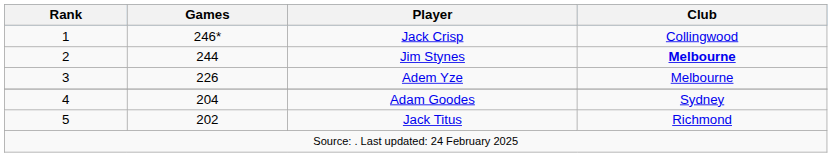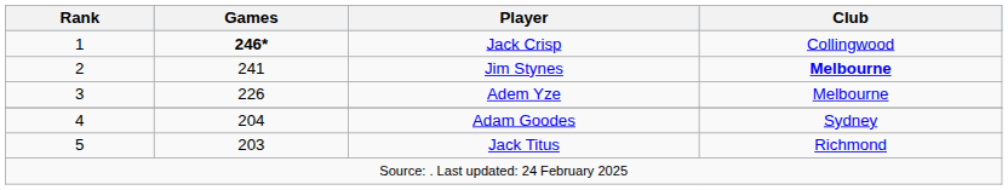Jack Crisp | Games: normal -> bold
Jim Stynes | Games: 244 -> 241
Jack Titus | Games: 202 -> 203
